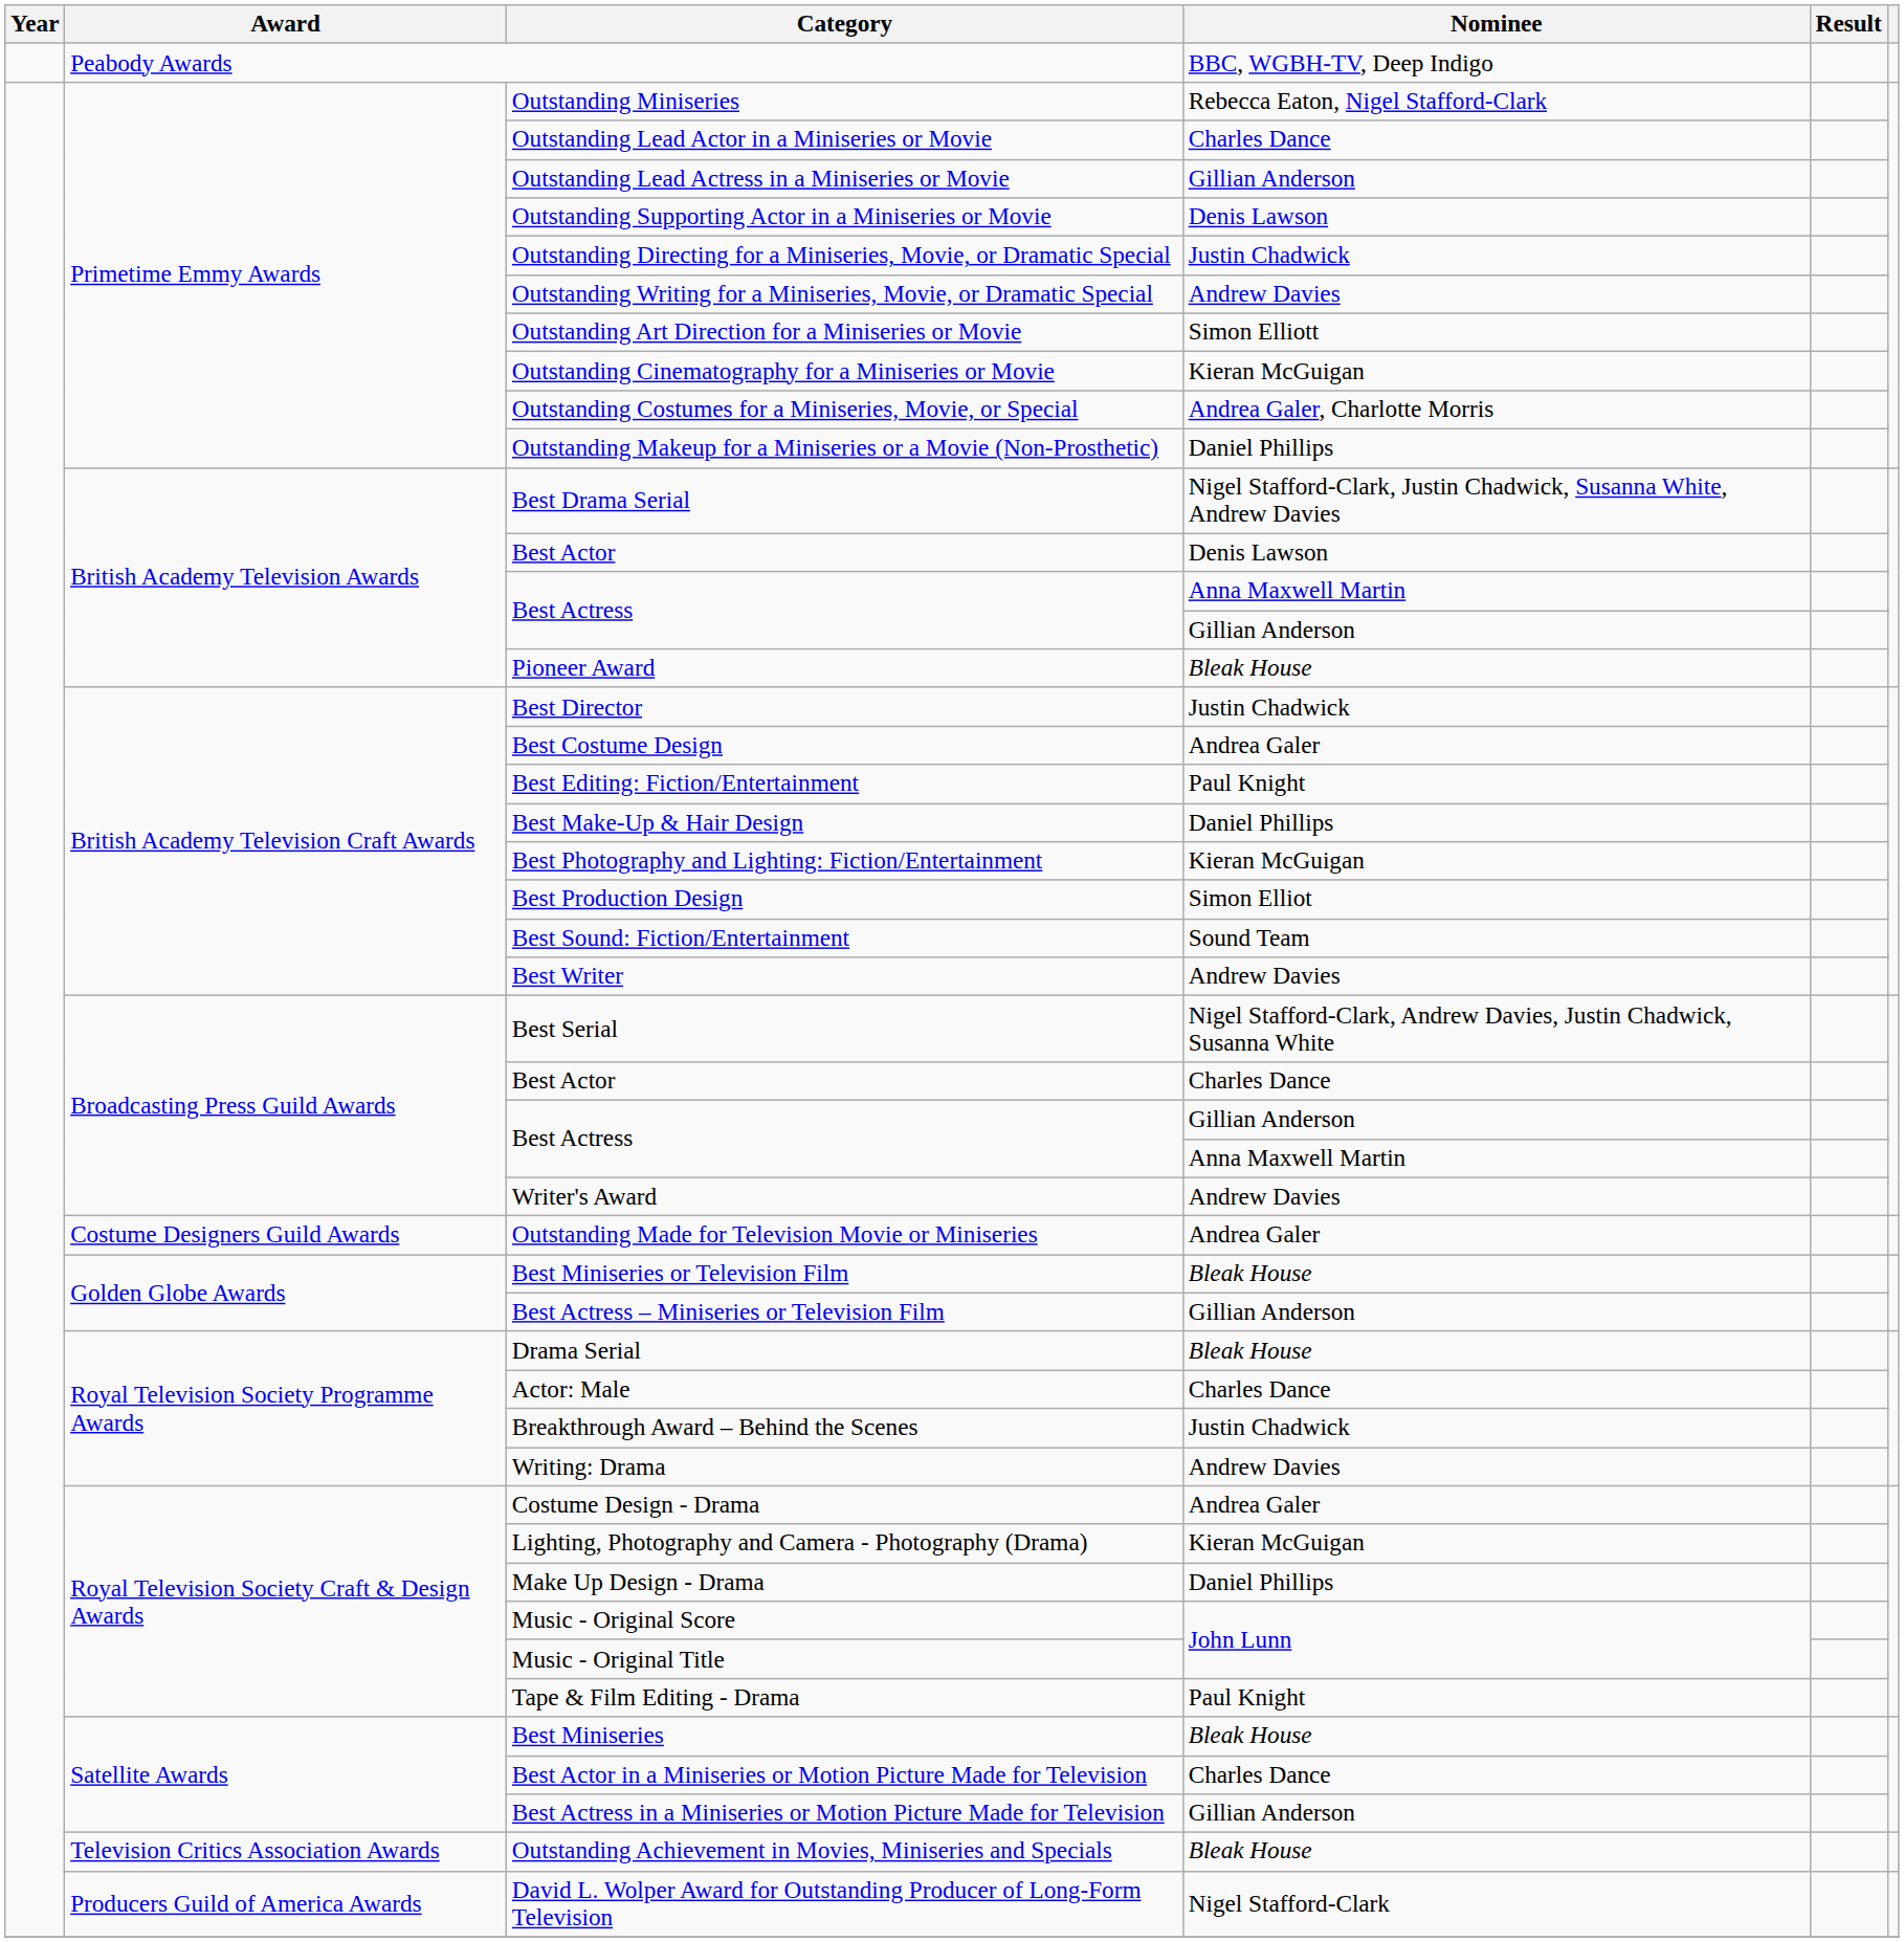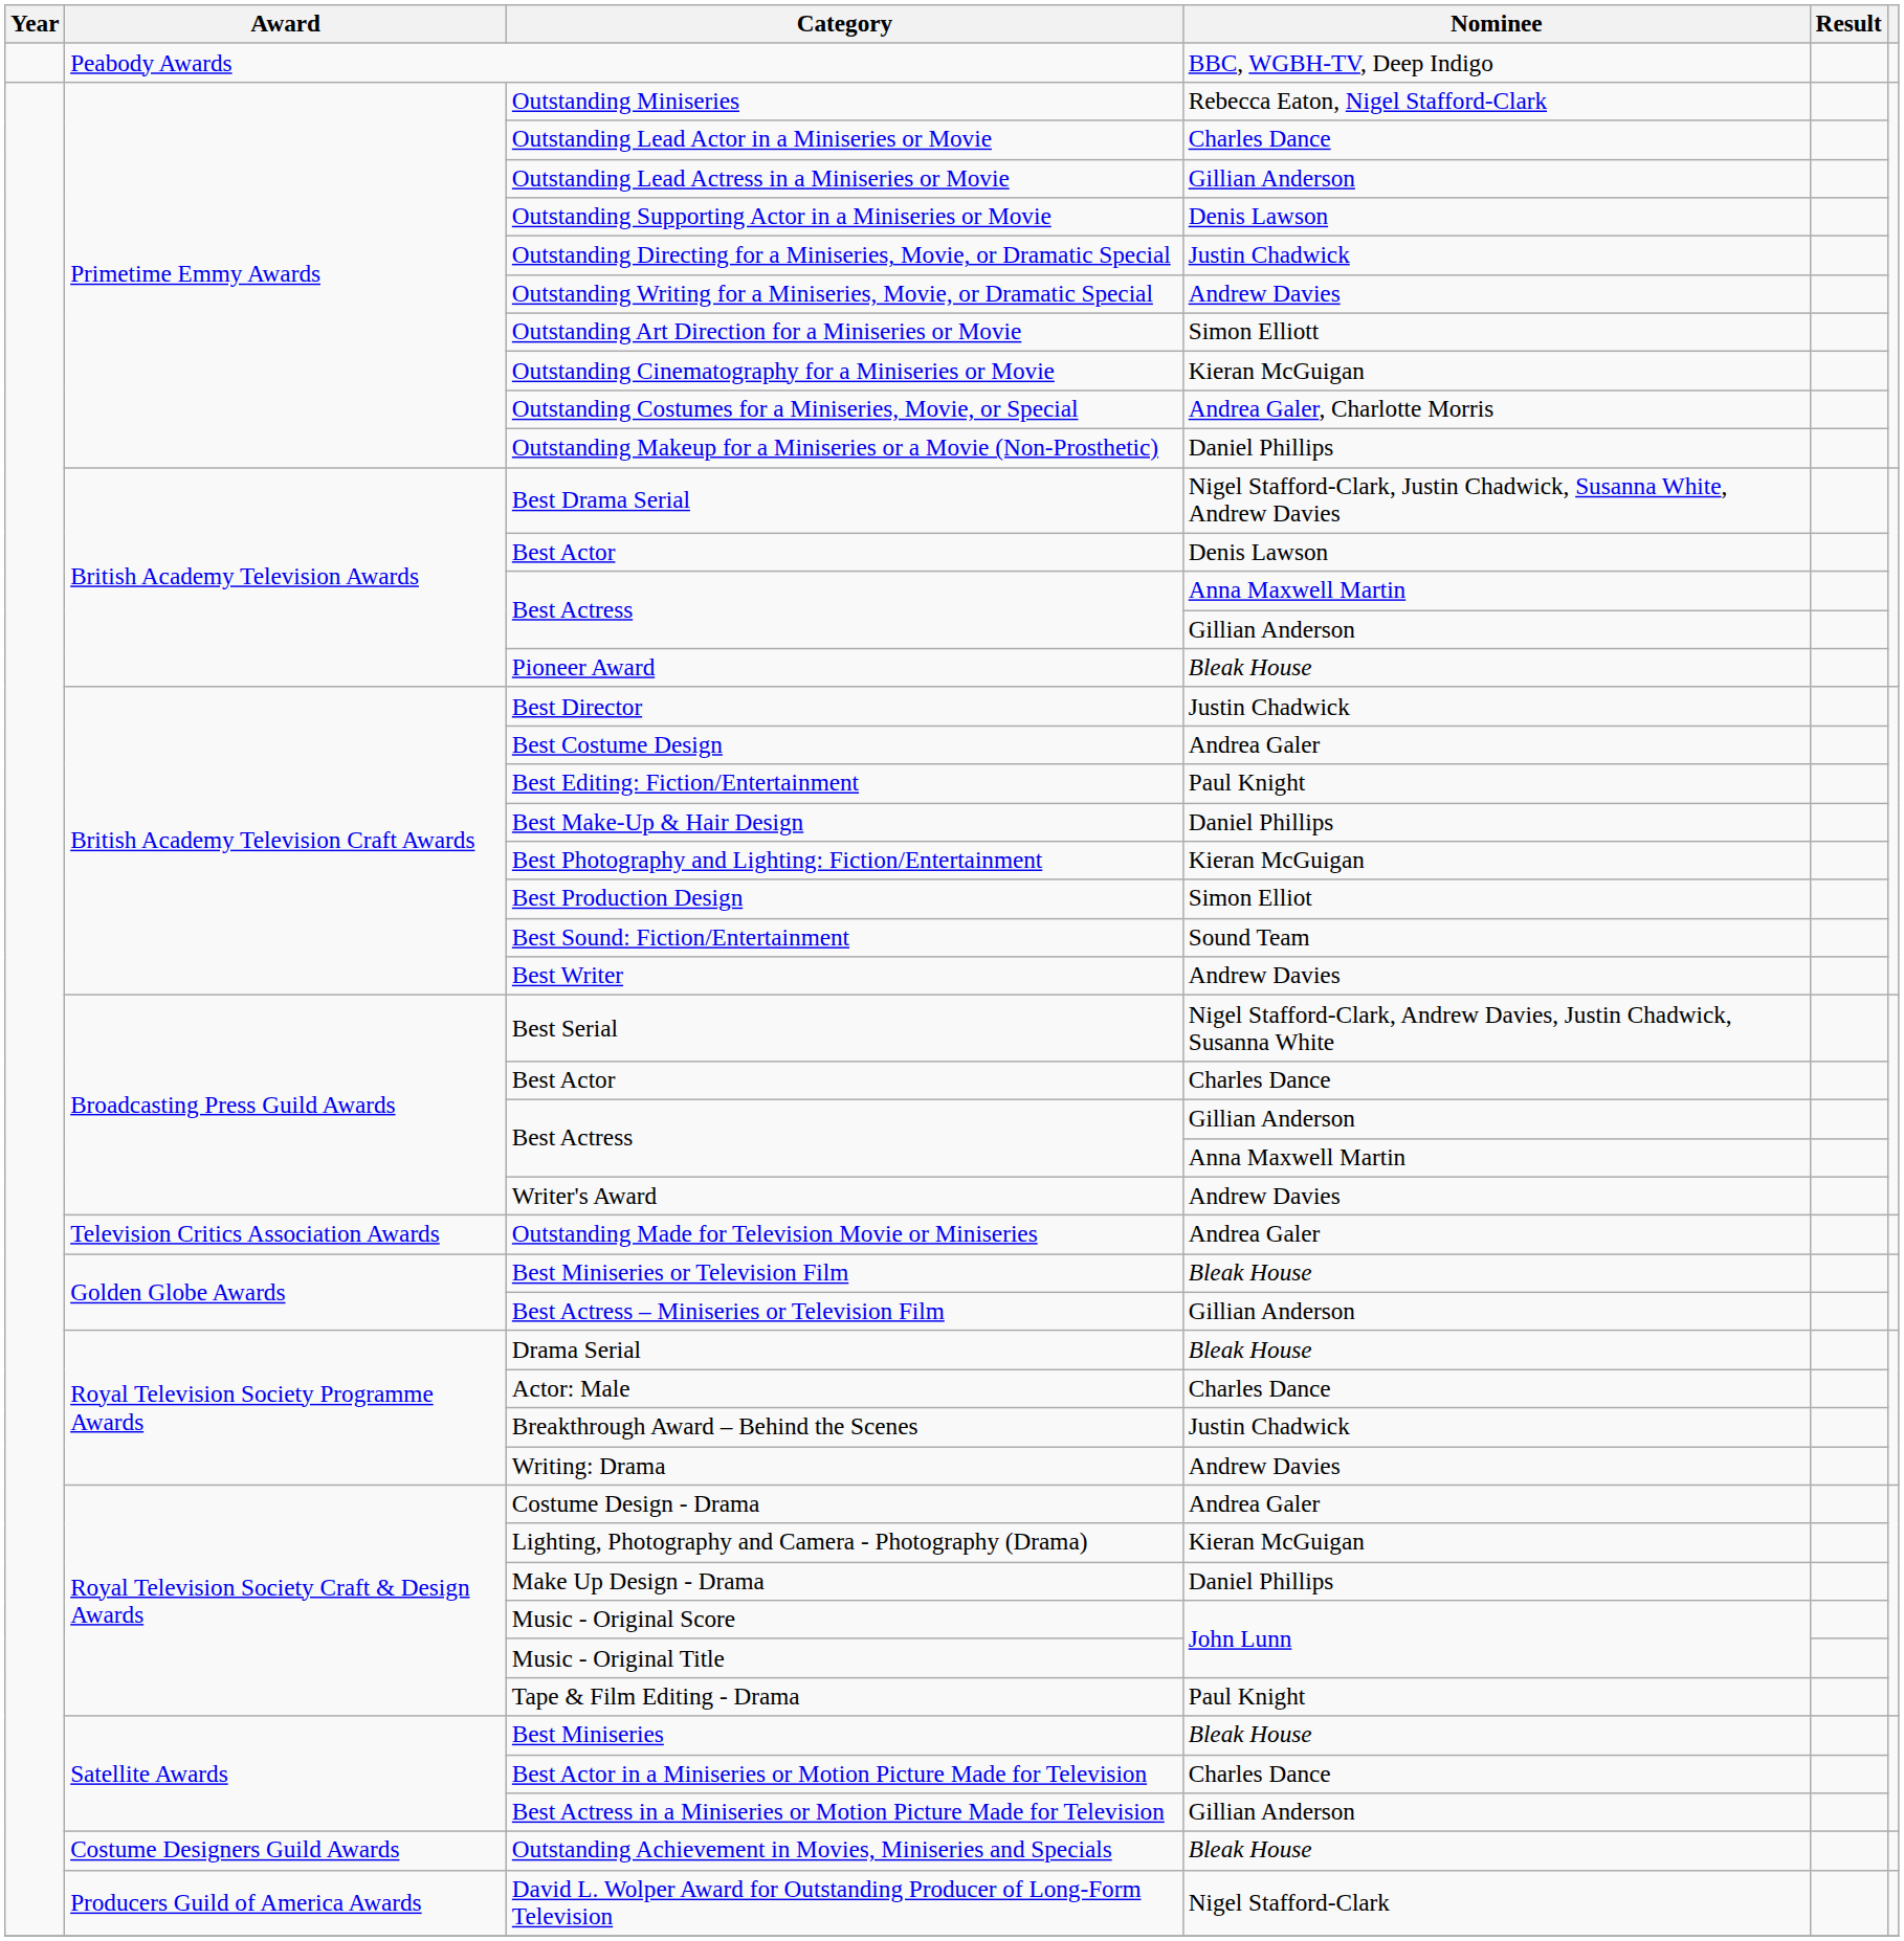Outstanding Made for Television Movie or Miniseries | Award: Costume Designers Guild Awards -> Television Critics Association Awards
Outstanding Achievement in Movies, Miniseries and Specials | Award: Television Critics Association Awards -> Costume Designers Guild Awards
